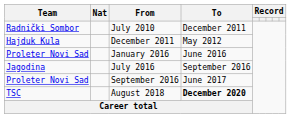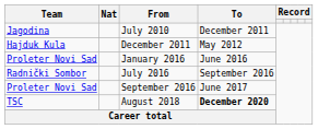July 2010 | Team: Radnički Sombor -> Jagodina
July 2016 | Team: Jagodina -> Radnički Sombor
